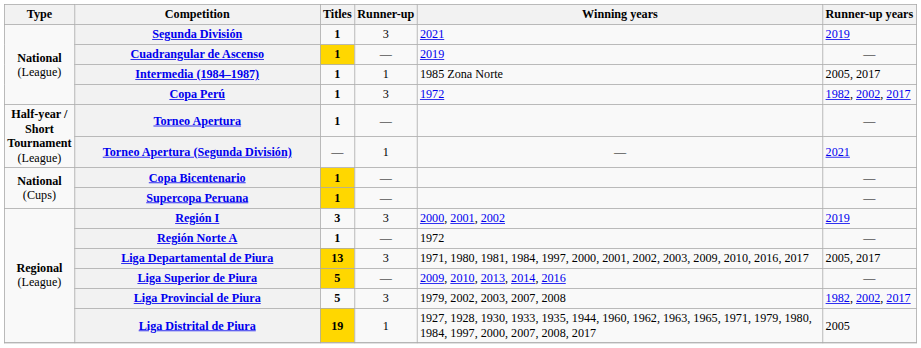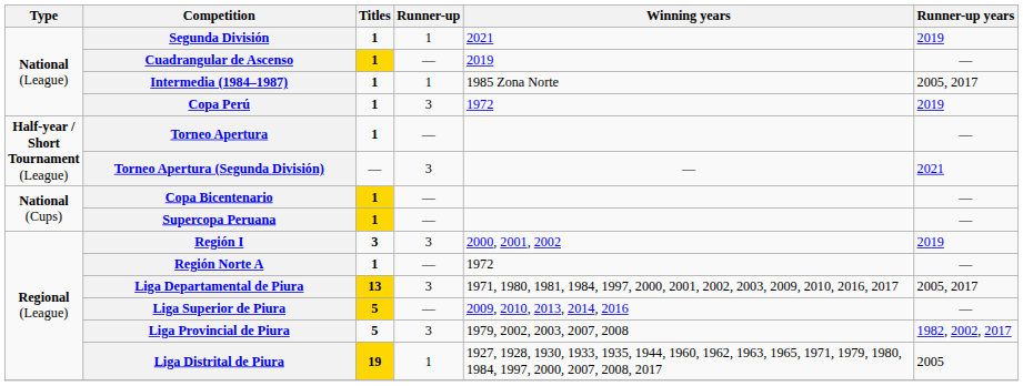Segunda División | Runner-up: 3 -> 1
Copa Perú | Runner-up years: 1982, 2002, 2017 -> 2019
Torneo Apertura (Segunda División) | Runner-up: 1 -> 3
